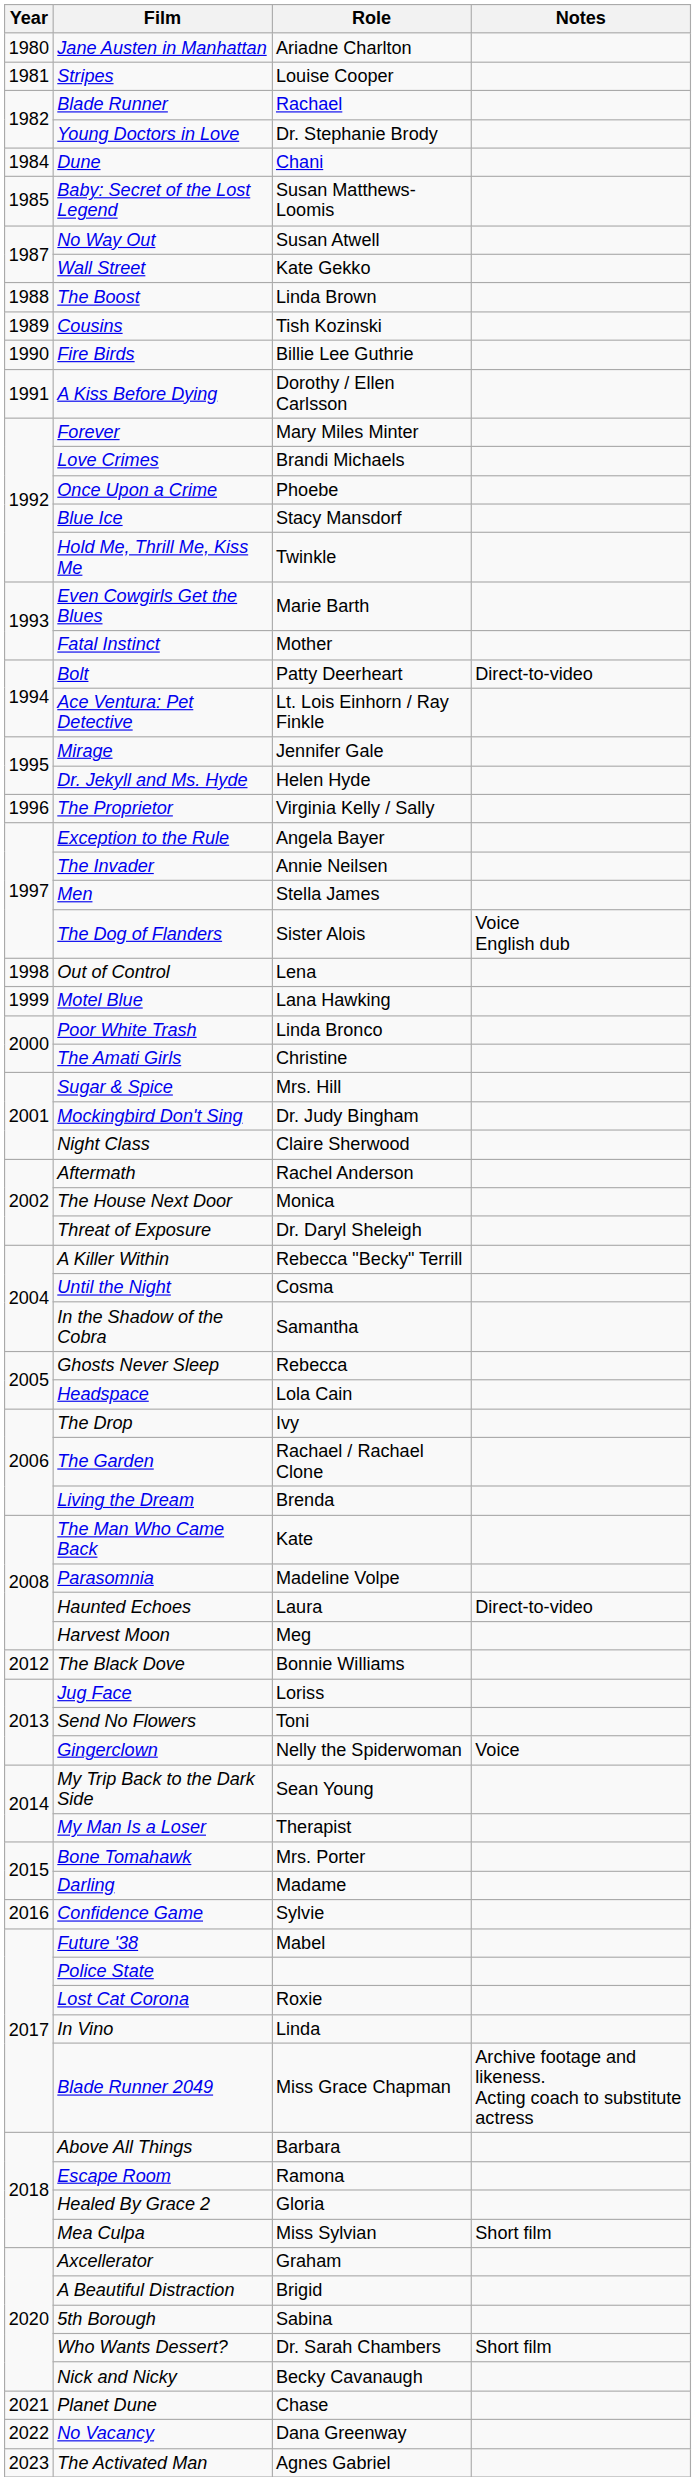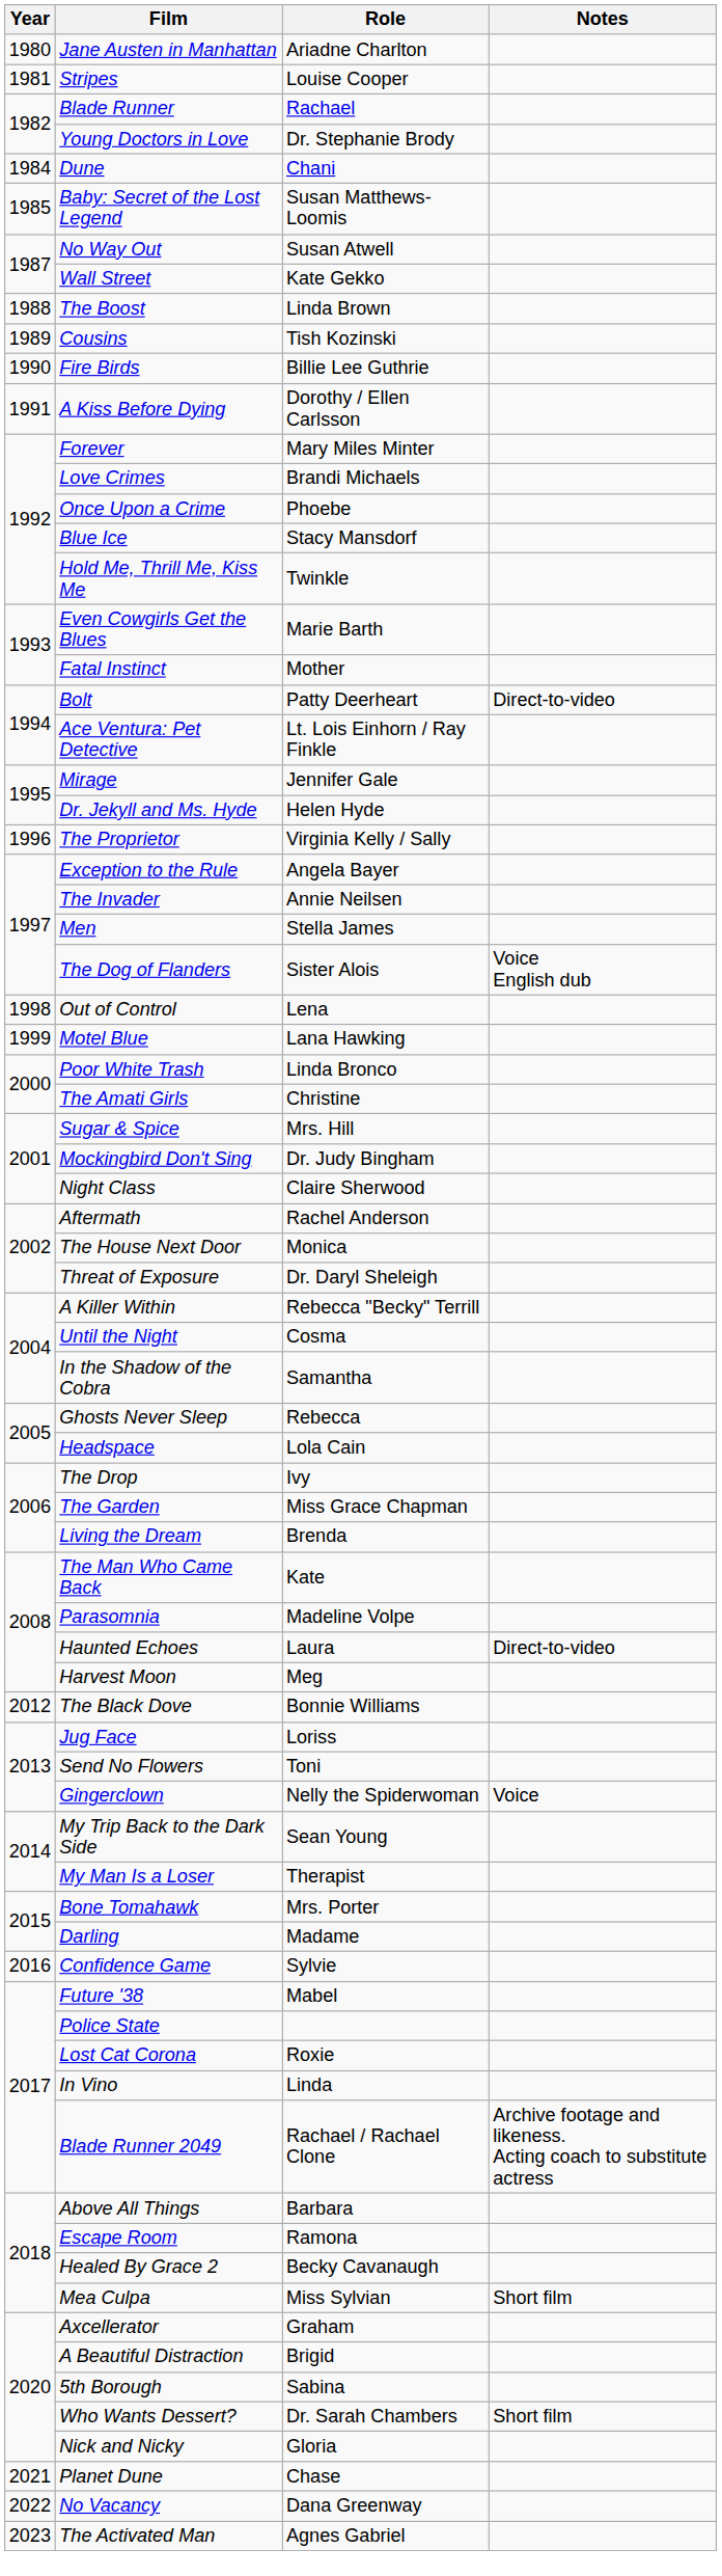The Garden | Role: Rachael / Rachael Clone -> Miss Grace Chapman
Blade Runner 2049 | Role: Miss Grace Chapman -> Rachael / Rachael Clone
Healed By Grace 2 | Role: Gloria -> Becky Cavanaugh
Nick and Nicky | Role: Becky Cavanaugh -> Gloria
